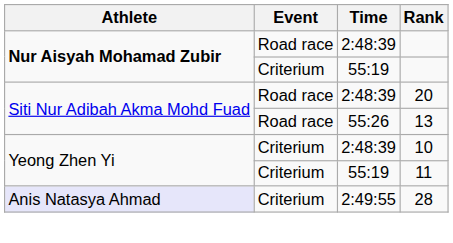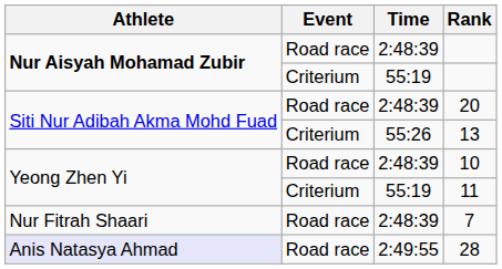13 | Event: Road race -> Criterium
10 | Event: Criterium -> Road race
+ row: Nur Fitrah Shaari | Road race | 2:48:39 | 7
28 | Event: Criterium -> Road race
